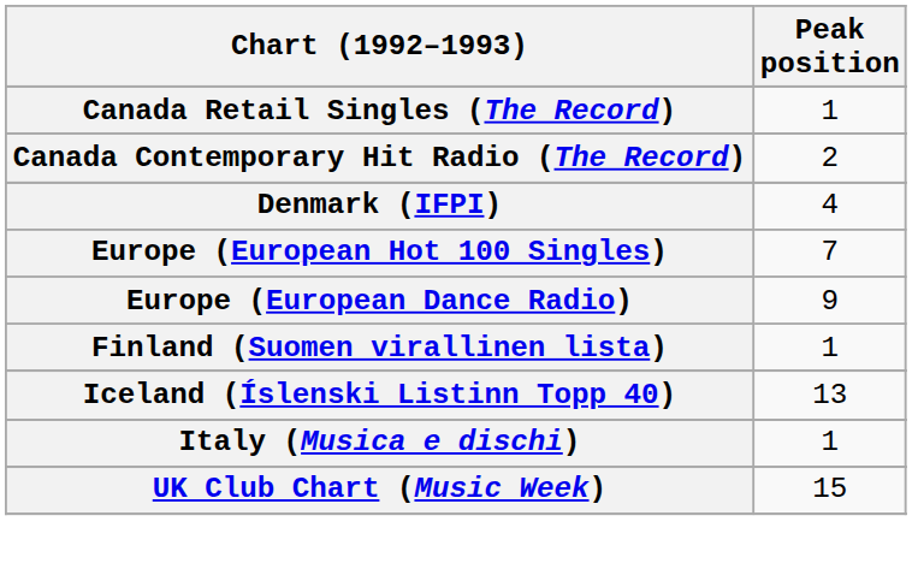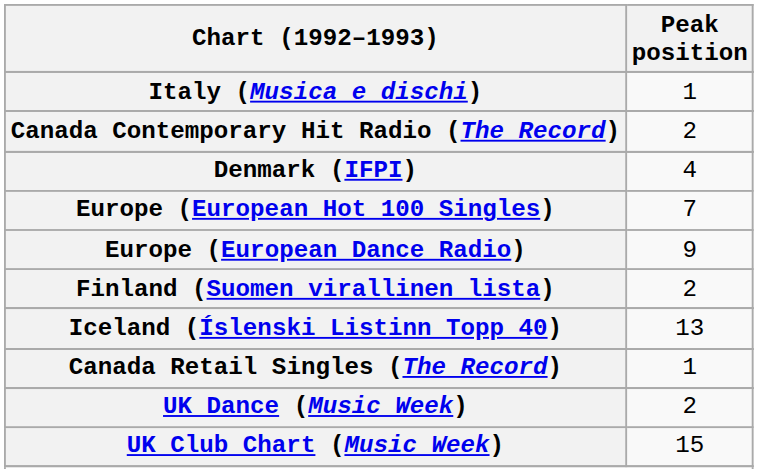rows swapped: Canada Retail Singles (The Record) <-> Italy (Musica e dischi)
Finland (Suomen virallinen lista) | Peak position: 1 -> 2
+ row: UK Dance (Music Week) | 2
